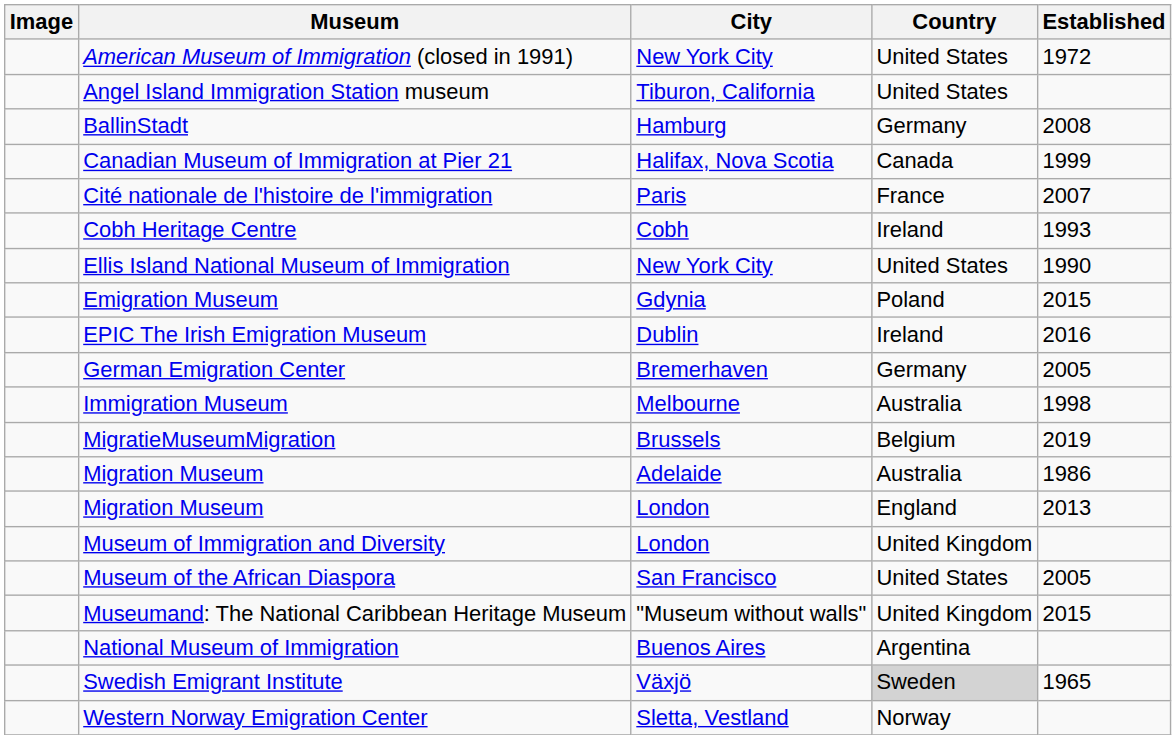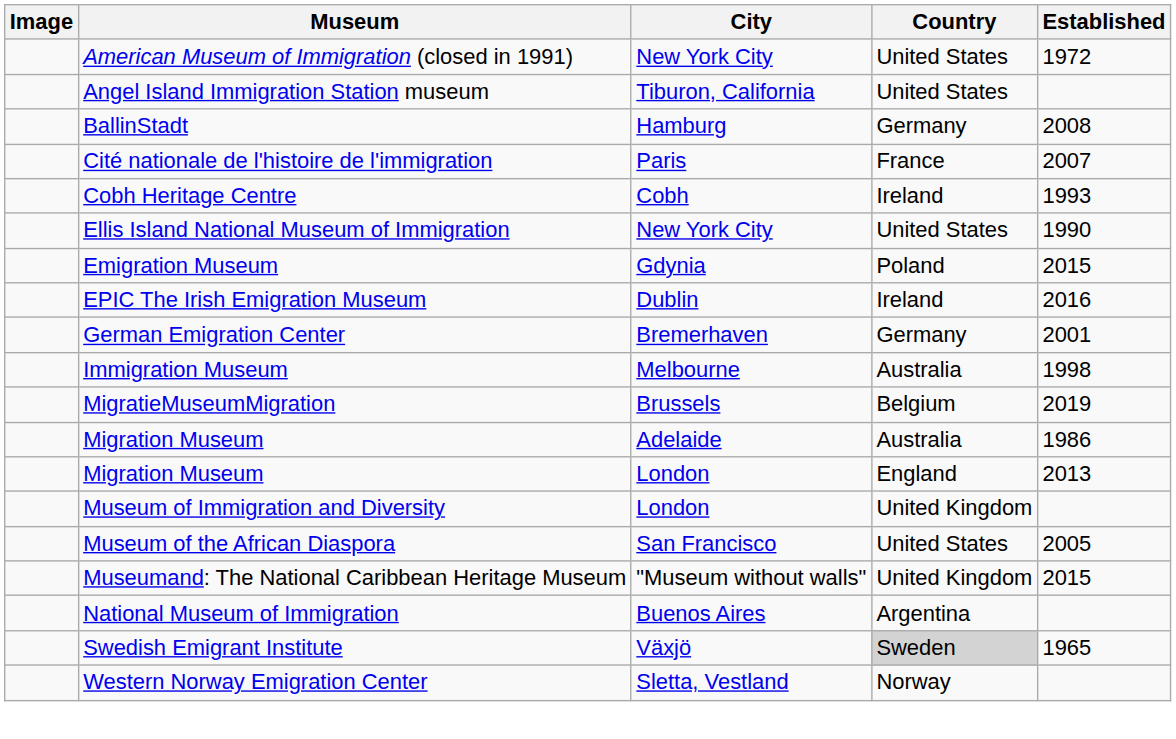- row: Canadian Museum of Immigration at Pier 21 | Halifax, Nova Scotia | Canada | 1999
German Emigration Center | Established: 2005 -> 2001
